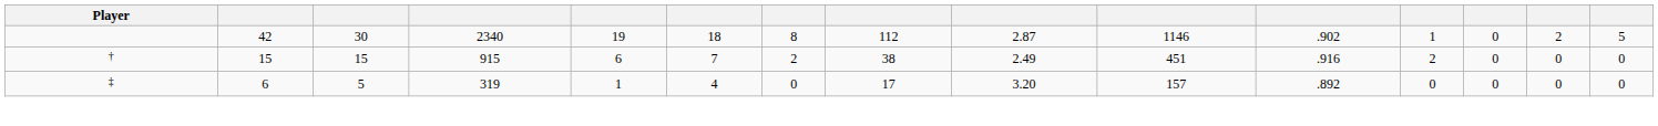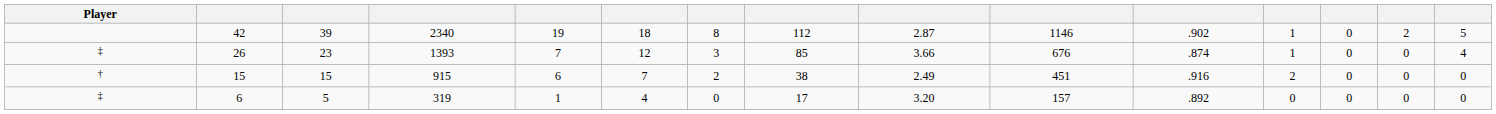42 | column 3: 30 -> 39
+ row: ‡ | 26 | 23 | 1393 | 7 | 12 | 3 | 85 | 3.66 | 676 | .874 | 1 | 0 | 0 | 4
